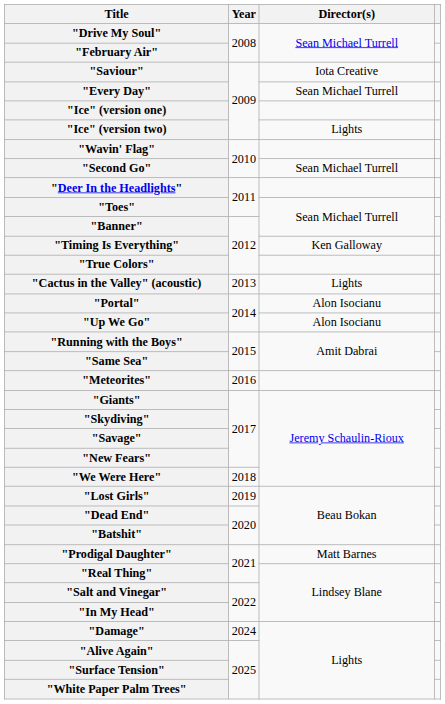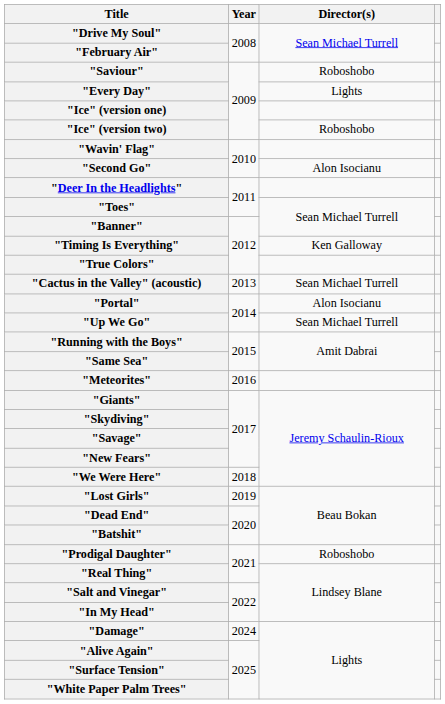"Saviour" | Director(s): Iota Creative -> Roboshobo
"Every Day" | Director(s): Sean Michael Turrell -> Lights
"Ice" (version two) | Director(s): Lights -> Roboshobo
"Second Go" | Director(s): Sean Michael Turrell -> Alon Isocianu
"Cactus in the Valley" (acoustic) | Director(s): Lights -> Sean Michael Turrell
"Up We Go" | Director(s): Alon Isocianu -> Sean Michael Turrell
"Prodigal Daughter" | Director(s): Matt Barnes -> Roboshobo
